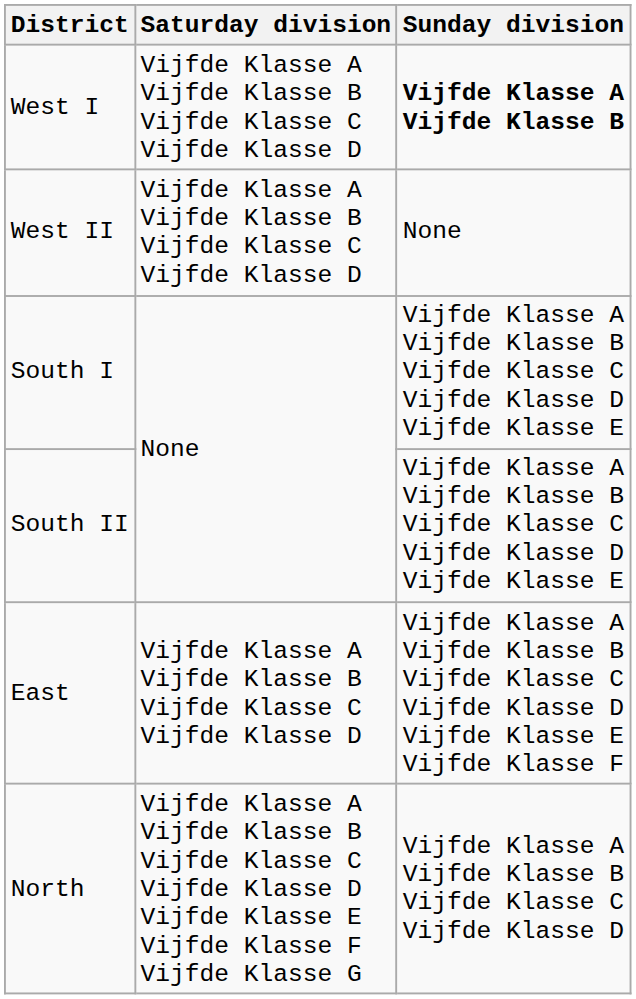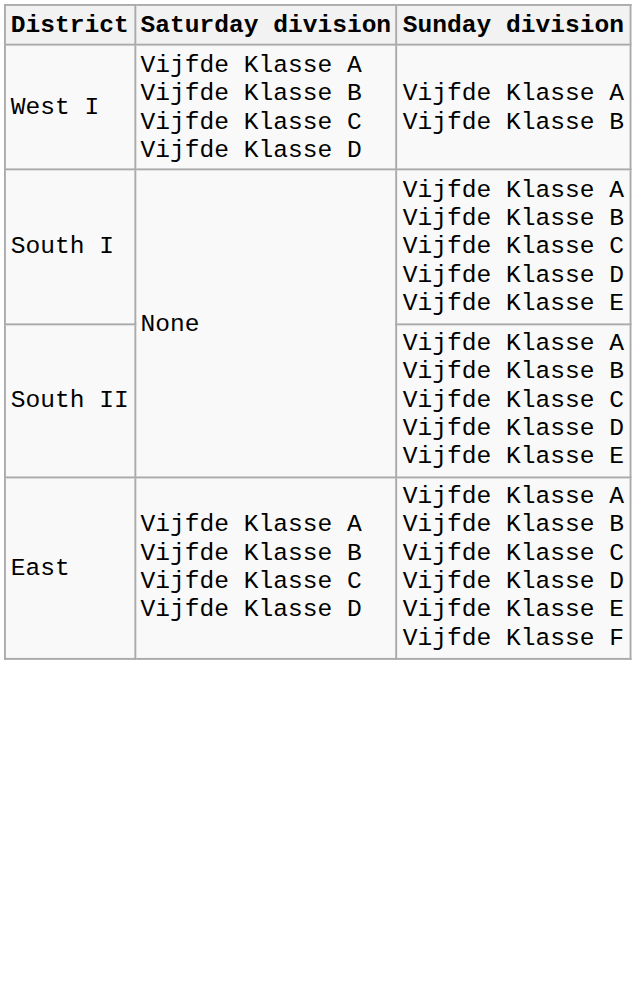West I | Sunday division: bold -> normal
- row: West II | Vijfde Klasse A Vijfde Klasse B Vijfde Klasse C Vijfde Klasse D | None
- row: North | Vijfde Klasse A Vijfde Klasse B Vijfde Klasse C Vijfde Klasse D Vijfde Klasse E Vijfde Klasse F Vijfde Klasse G | Vijfde Klasse A Vijfde Klasse B Vijfde Klasse C Vijfde Klasse D
